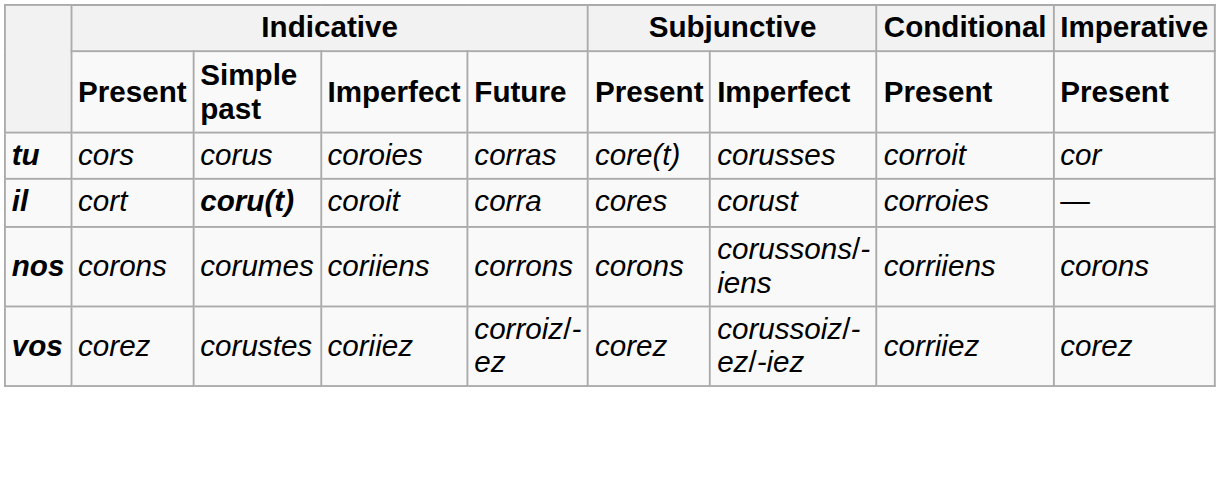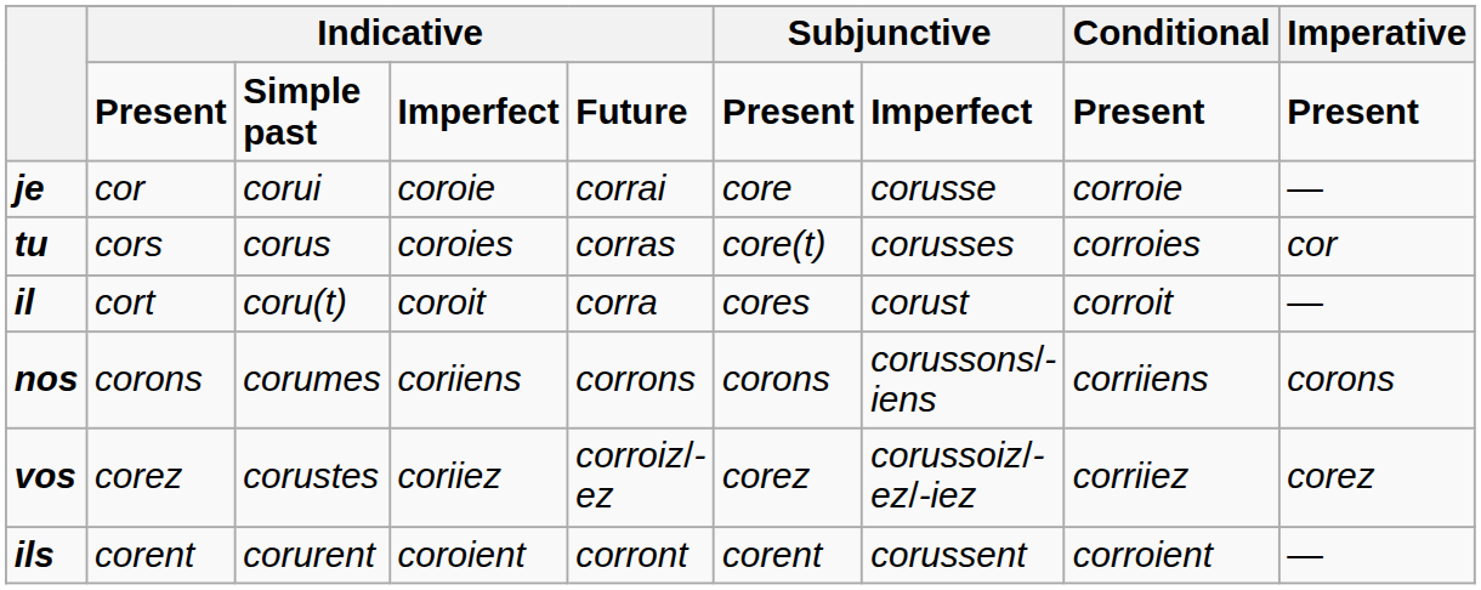+ row: je | cor | corui | coroie | corrai | core | corusse | corroie | —
tu | Conditional: corroit -> corroies
il | column 3: bold -> normal
il | Conditional: corroies -> corroit
+ row: ils | corent | corurent | coroient | corront | corent | corussent | corroient | —
